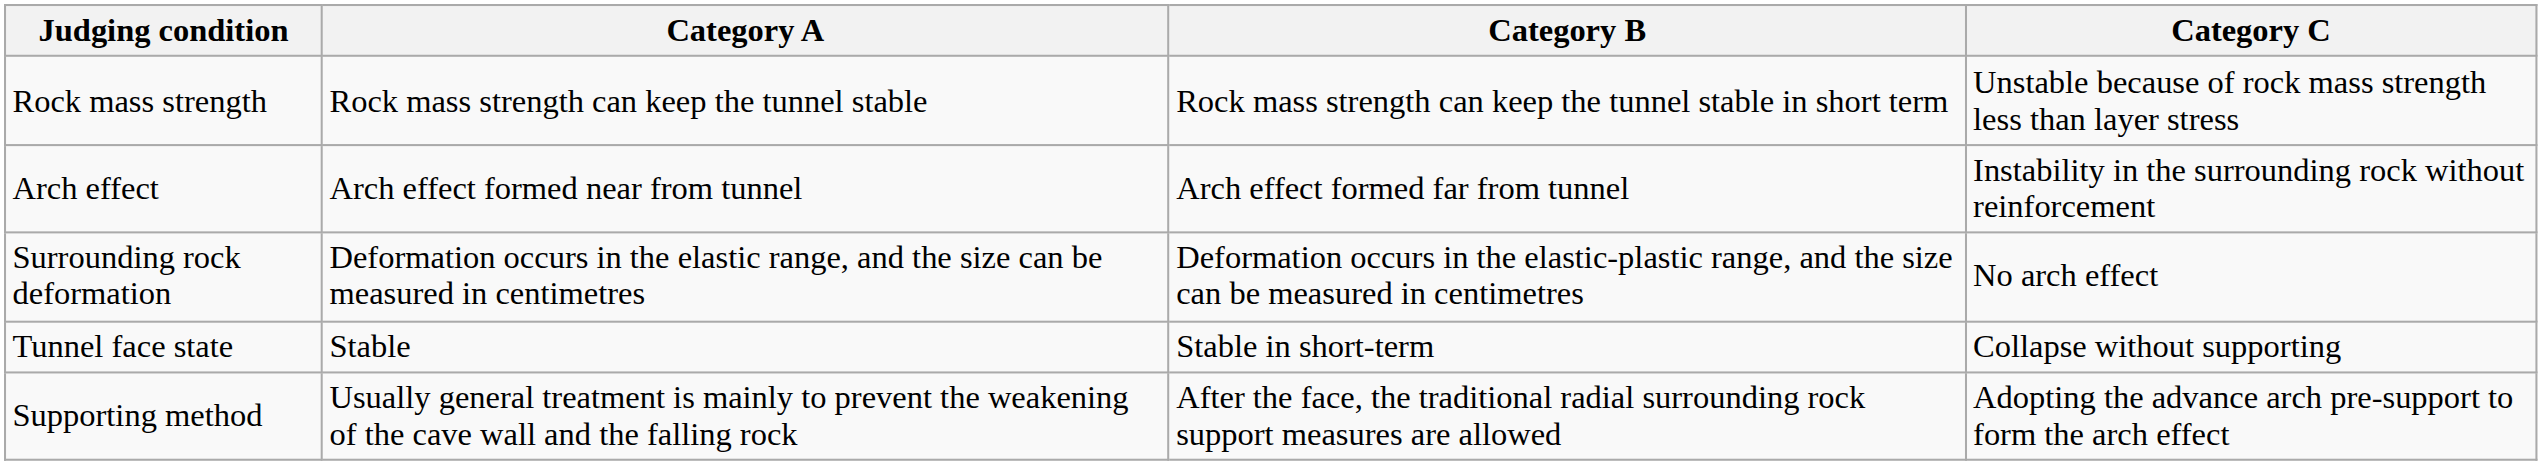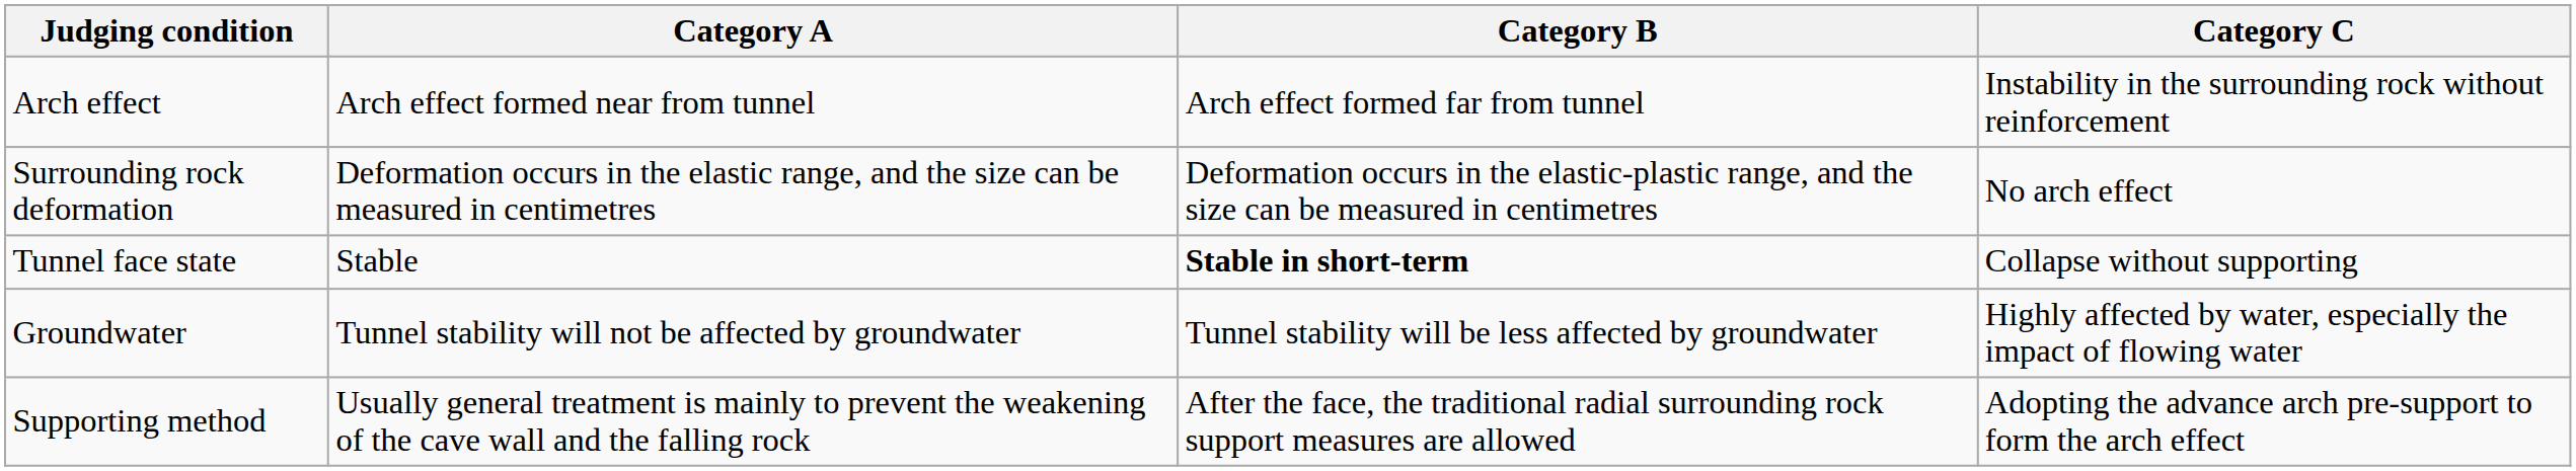- row: Rock mass strength | Rock mass strength can keep the tunnel stable | Rock mass strength can keep the tunnel stable in short term | Unstable because of rock mass strength less than layer stress
Tunnel face state | Category B: normal -> bold
+ row: Groundwater | Tunnel stability will not be affected by groundwater | Tunnel stability will be less affected by groundwater | Highly affected by water, especially the impact of flowing water
